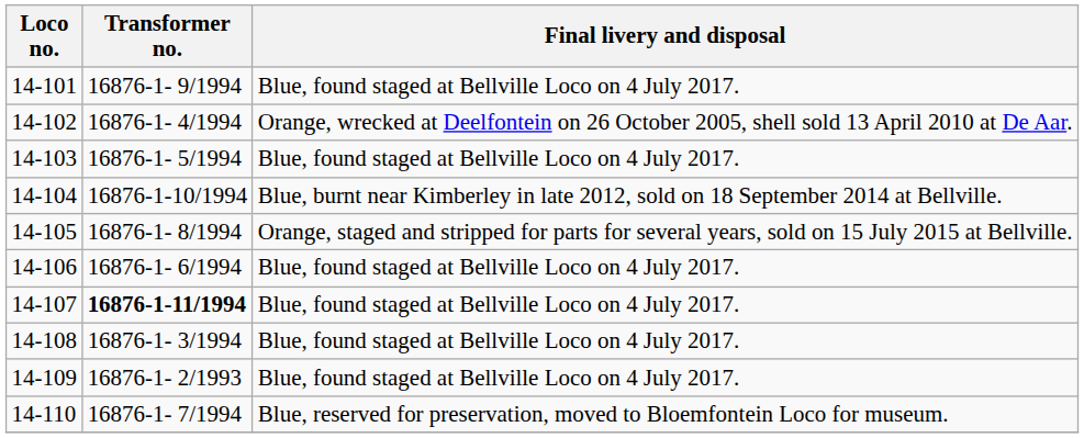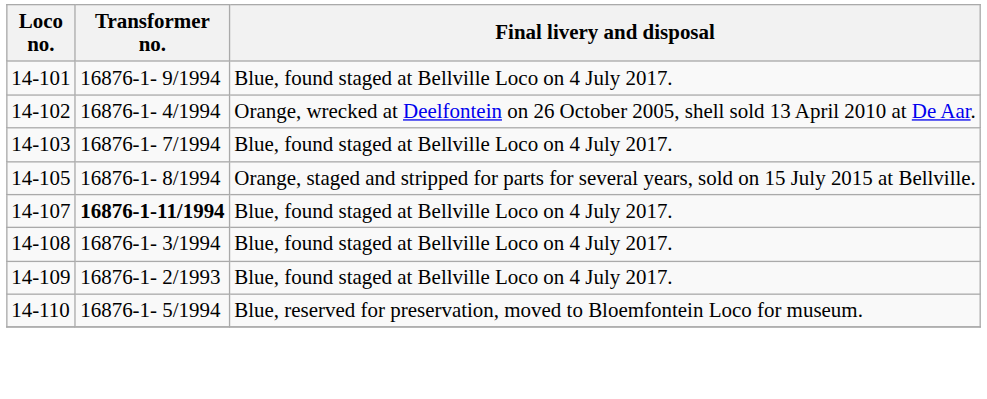14-103 | Transformer no.: 16876-1- 5/1994 -> 16876-1- 7/1994
- row: 14-104 | 16876-1-10/1994 | Blue, burnt near Kimberley in late 2012, sold on 18 September 2014 at Bellville.
- row: 14-106 | 16876-1- 6/1994 | Blue, found staged at Bellville Loco on 4 July 2017.
14-110 | Transformer no.: 16876-1- 7/1994 -> 16876-1- 5/1994
